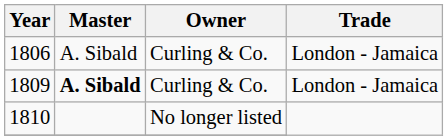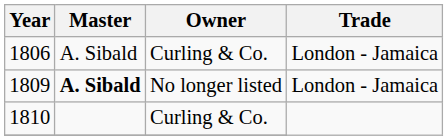1809 | Owner: Curling & Co. -> No longer listed
1810 | Owner: No longer listed -> Curling & Co.
